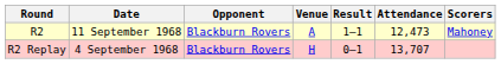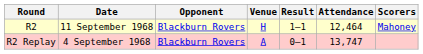R2 | Venue: A -> H
R2 | Attendance: 12,473 -> 12,464
R2 Replay | Venue: H -> A
R2 Replay | Attendance: 13,707 -> 13,747
